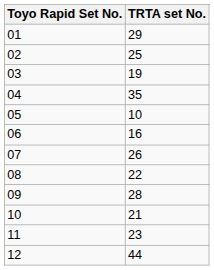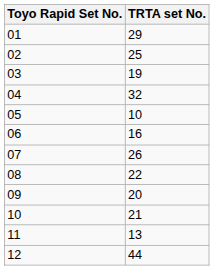04 | TRTA set No.: 35 -> 32
09 | TRTA set No.: 28 -> 20
11 | TRTA set No.: 23 -> 13
